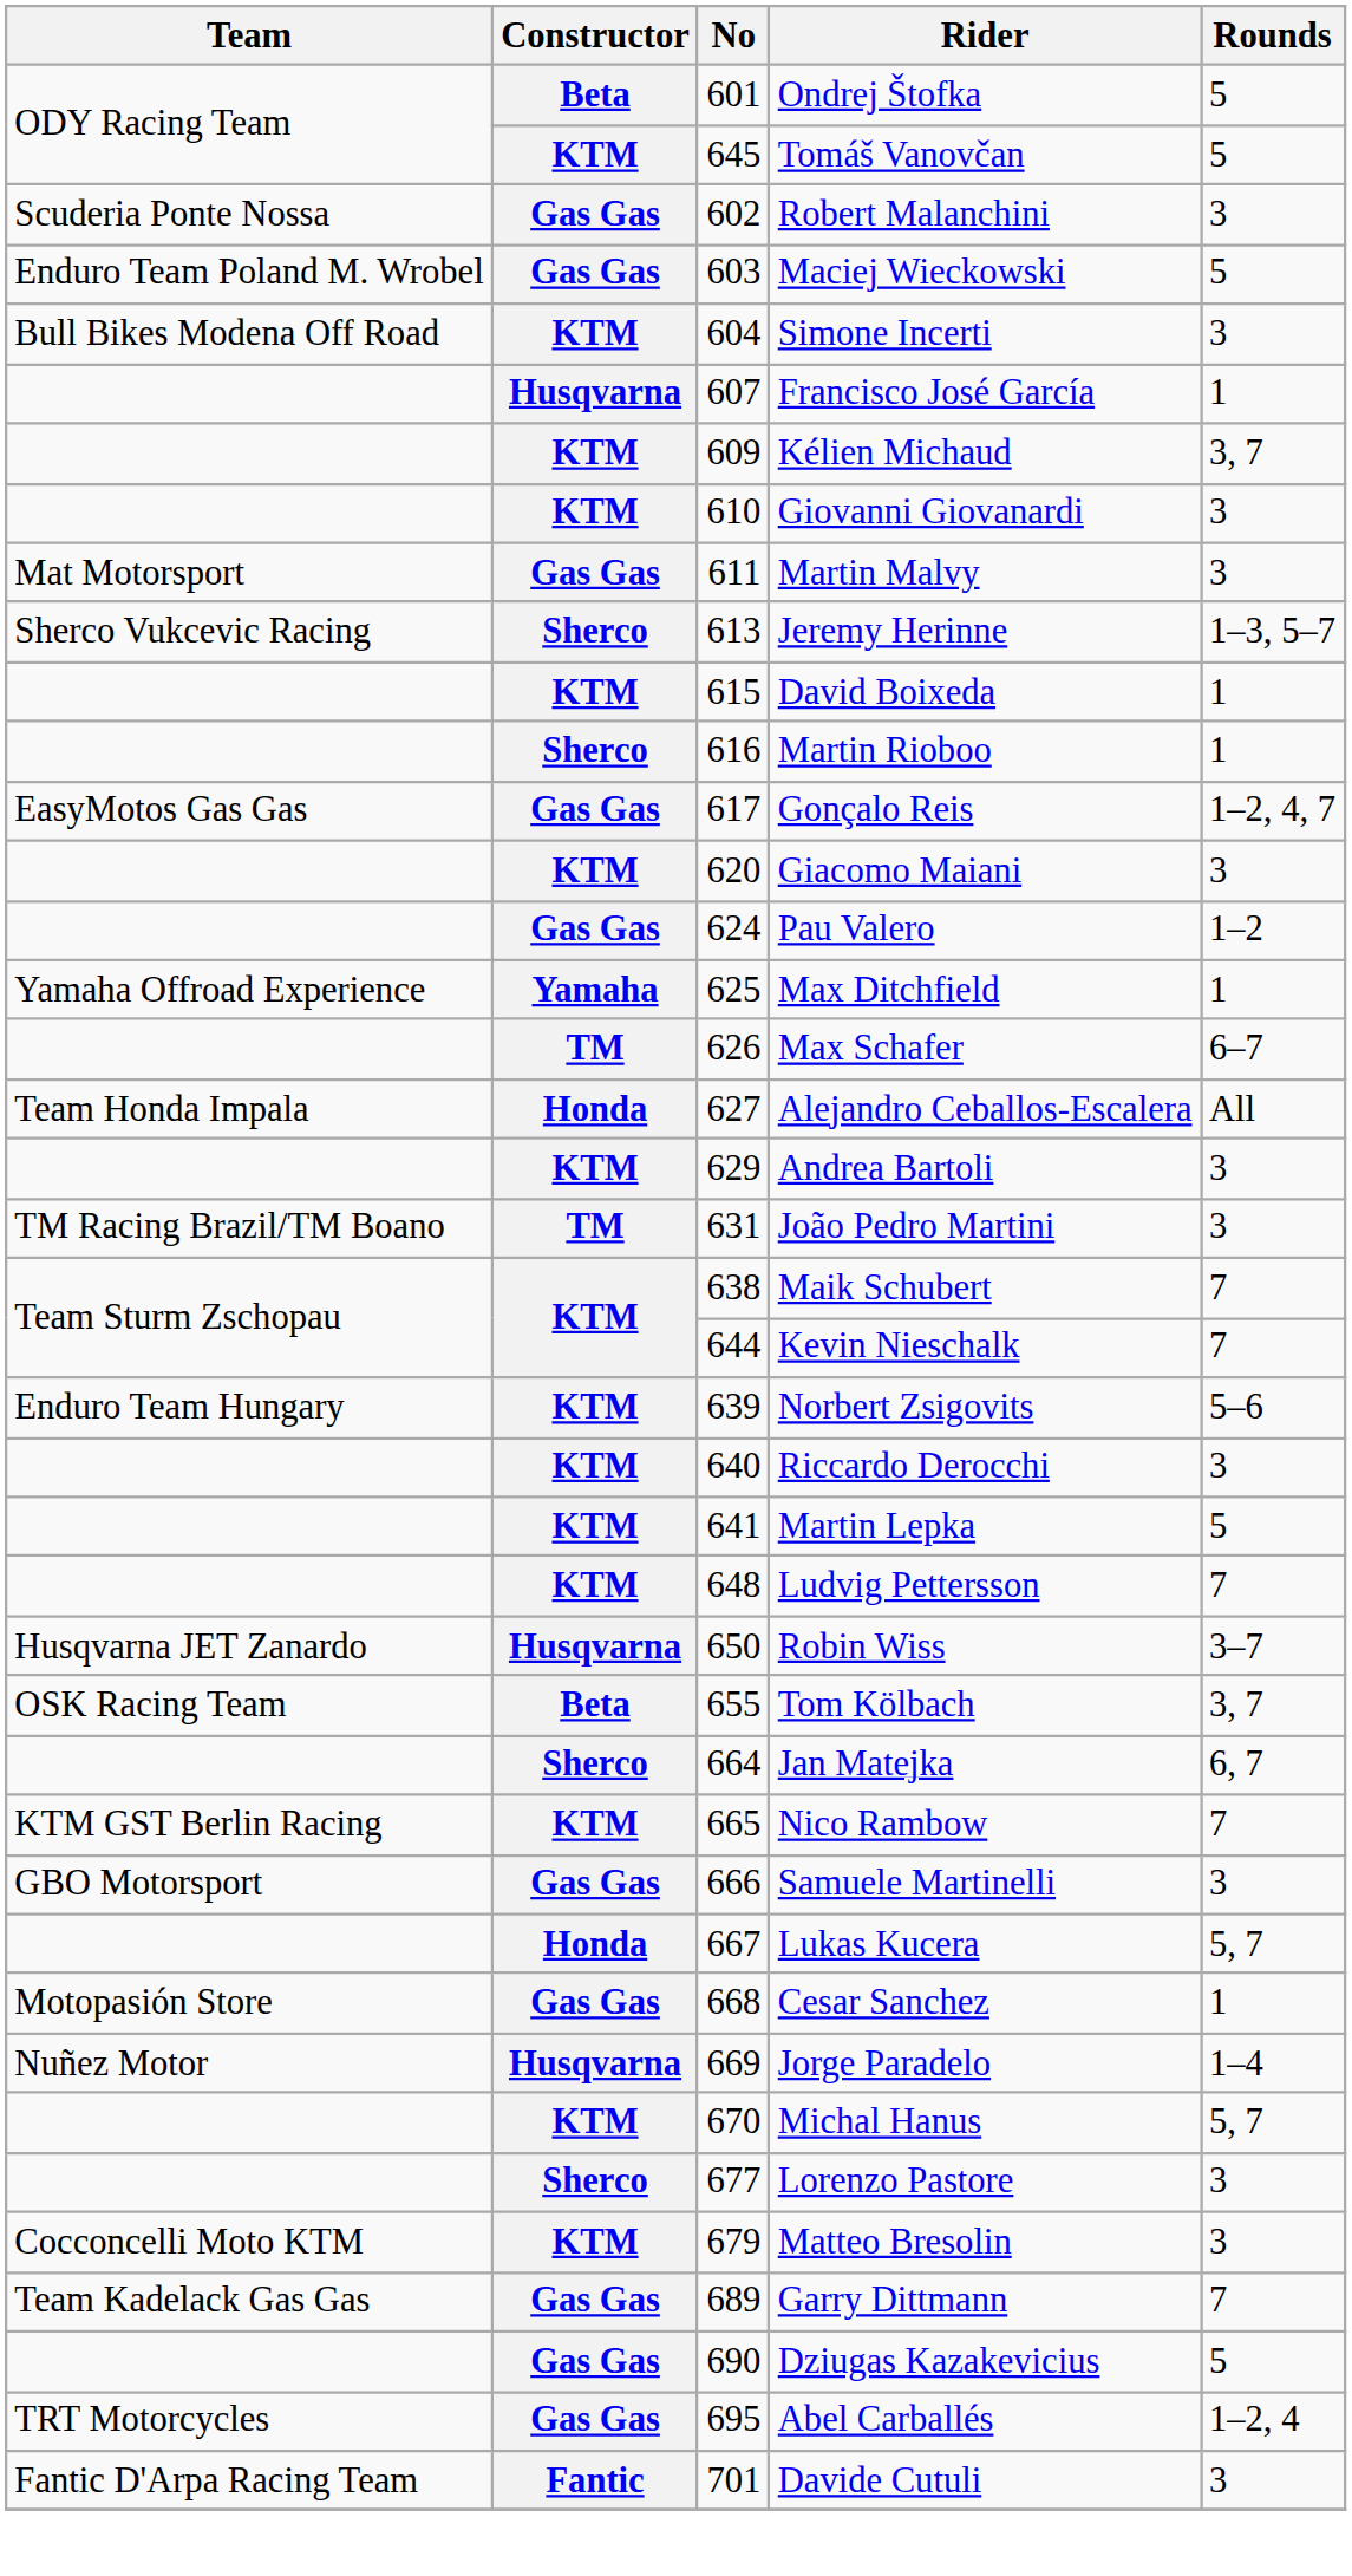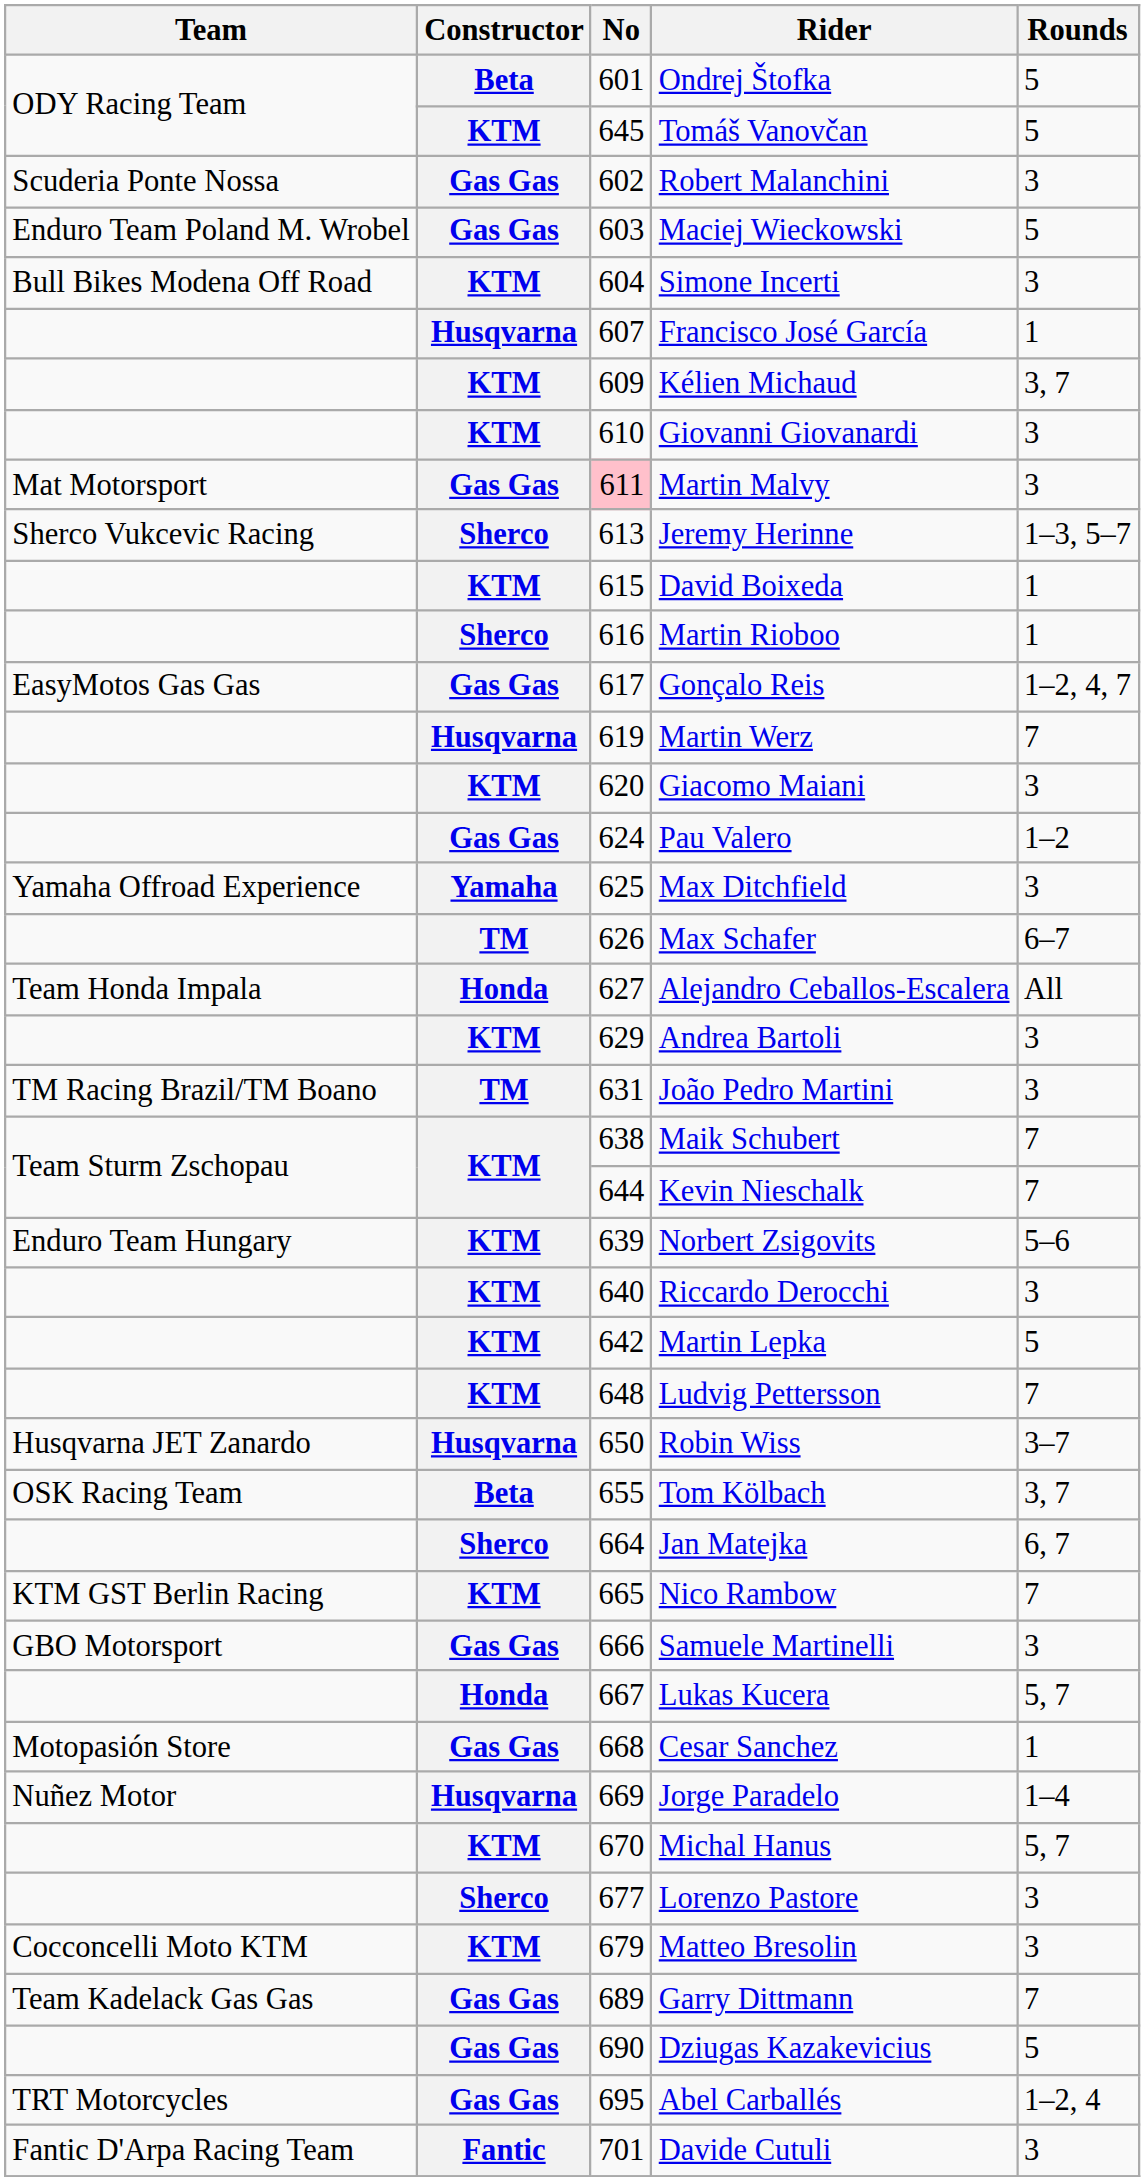Martin Malvy | No: no background -> pink background
+ row: Husqvarna | 619 | Martin Werz | 7
Max Ditchfield | Rounds: 1 -> 3
Martin Lepka | No: 641 -> 642
